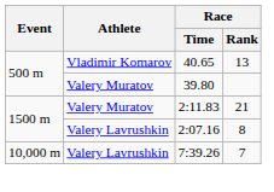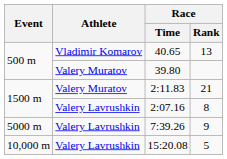7:39.26 | Event: 10,000 m -> 5000 m
7:39.26 | Race / Rank: 7 -> 9
+ row: 10,000 m | Valery Lavrushkin | 15:20.08 | 5
